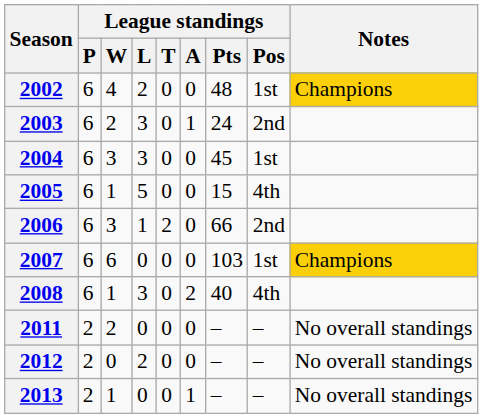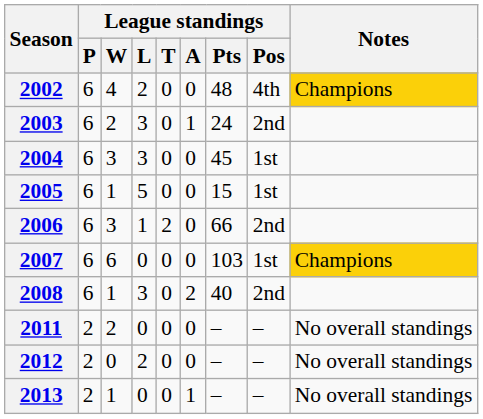2002 | League standings / Pos: 1st -> 4th
2005 | League standings / Pos: 4th -> 1st
2008 | League standings / Pos: 4th -> 2nd
